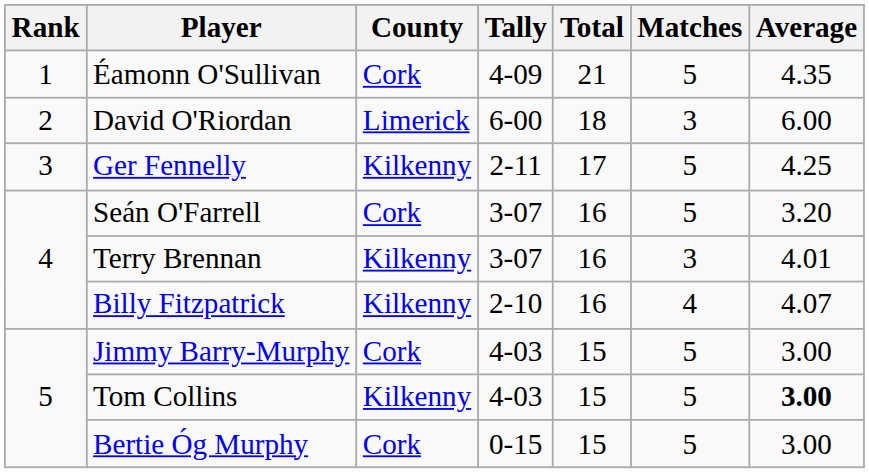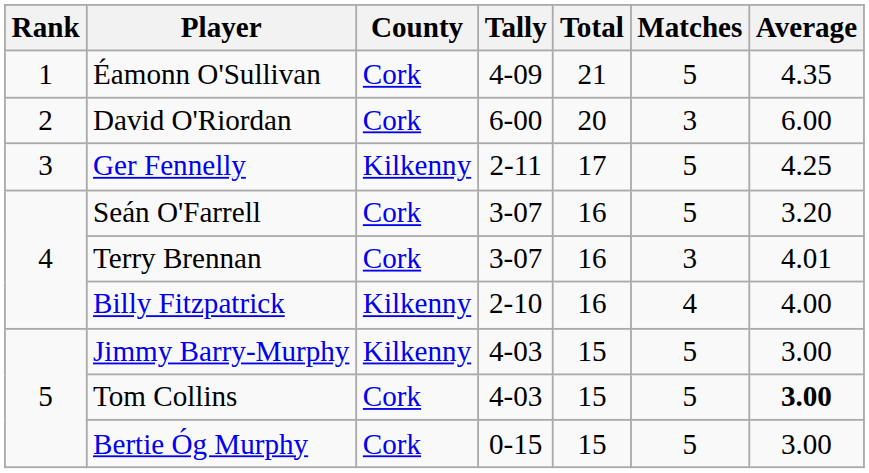David O'Riordan | County: Limerick -> Cork
David O'Riordan | Total: 18 -> 20
Terry Brennan | County: Kilkenny -> Cork
Billy Fitzpatrick | Average: 4.07 -> 4.00
Jimmy Barry-Murphy | County: Cork -> Kilkenny
Tom Collins | County: Kilkenny -> Cork
